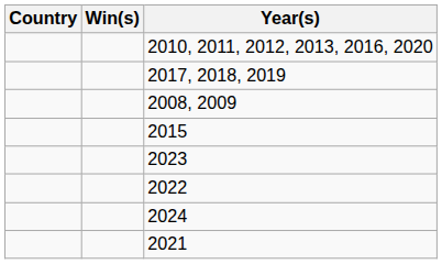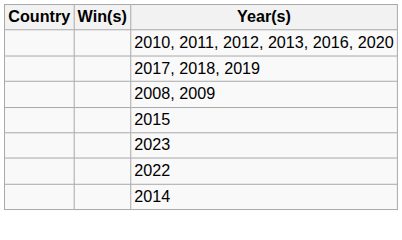- row: 2024
+ row: 2014
- row: 2021
